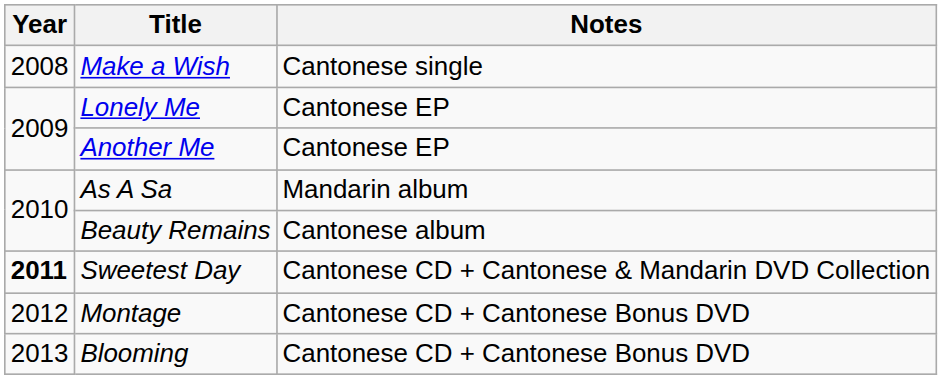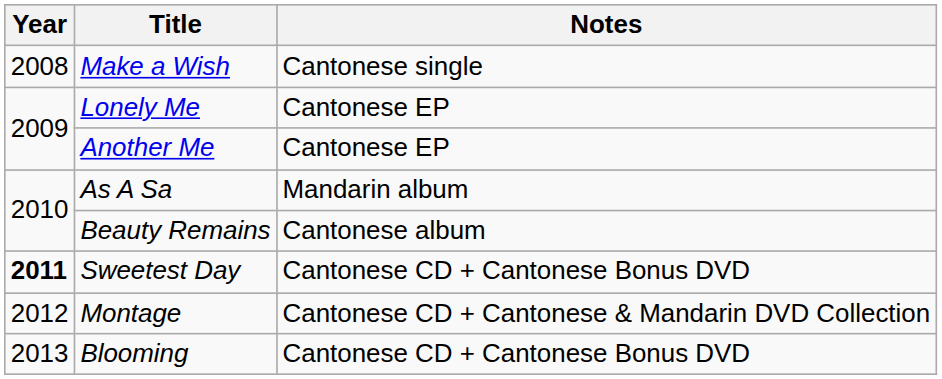Sweetest Day | Notes: Cantonese CD + Cantonese & Mandarin DVD Collection -> Cantonese CD + Cantonese Bonus DVD
Montage | Notes: Cantonese CD + Cantonese Bonus DVD -> Cantonese CD + Cantonese & Mandarin DVD Collection
